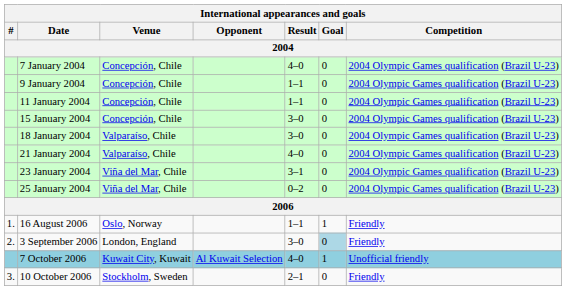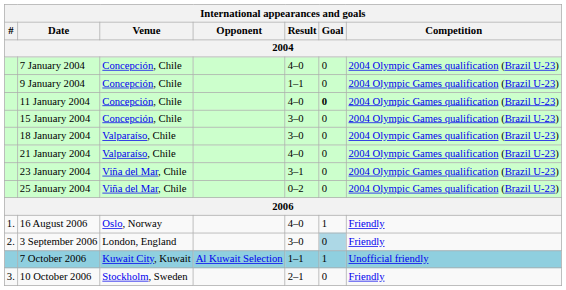11 January 2004 | Result: 1–1 -> 4–0
11 January 2004 | Goal: normal -> bold
16 August 2006 | Result: 1–1 -> 4–0
7 October 2006 | Result: 4–0 -> 1–1
